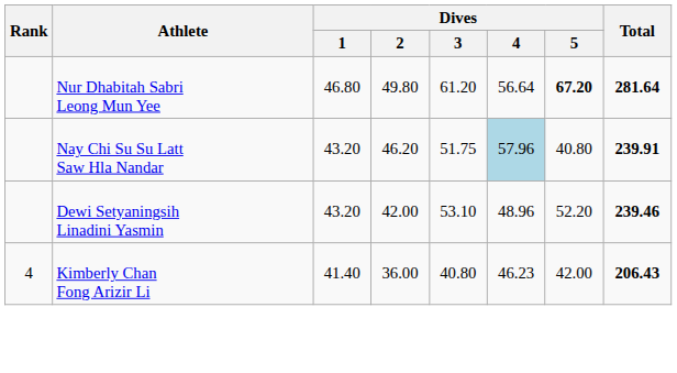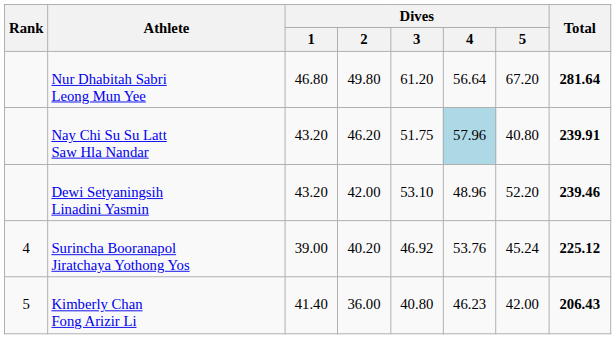Nur Dhabitah Sabri Leong Mun Yee | Dives / 5: bold -> normal
+ row: 4 | Surincha Booranapol Jiratchaya Yothong Yos | 39.00 | 40.20 | 46.92 | 53.76 | 45.24 | 225.12
Kimberly Chan Fong Arizir Li | Rank: 4 -> 5
